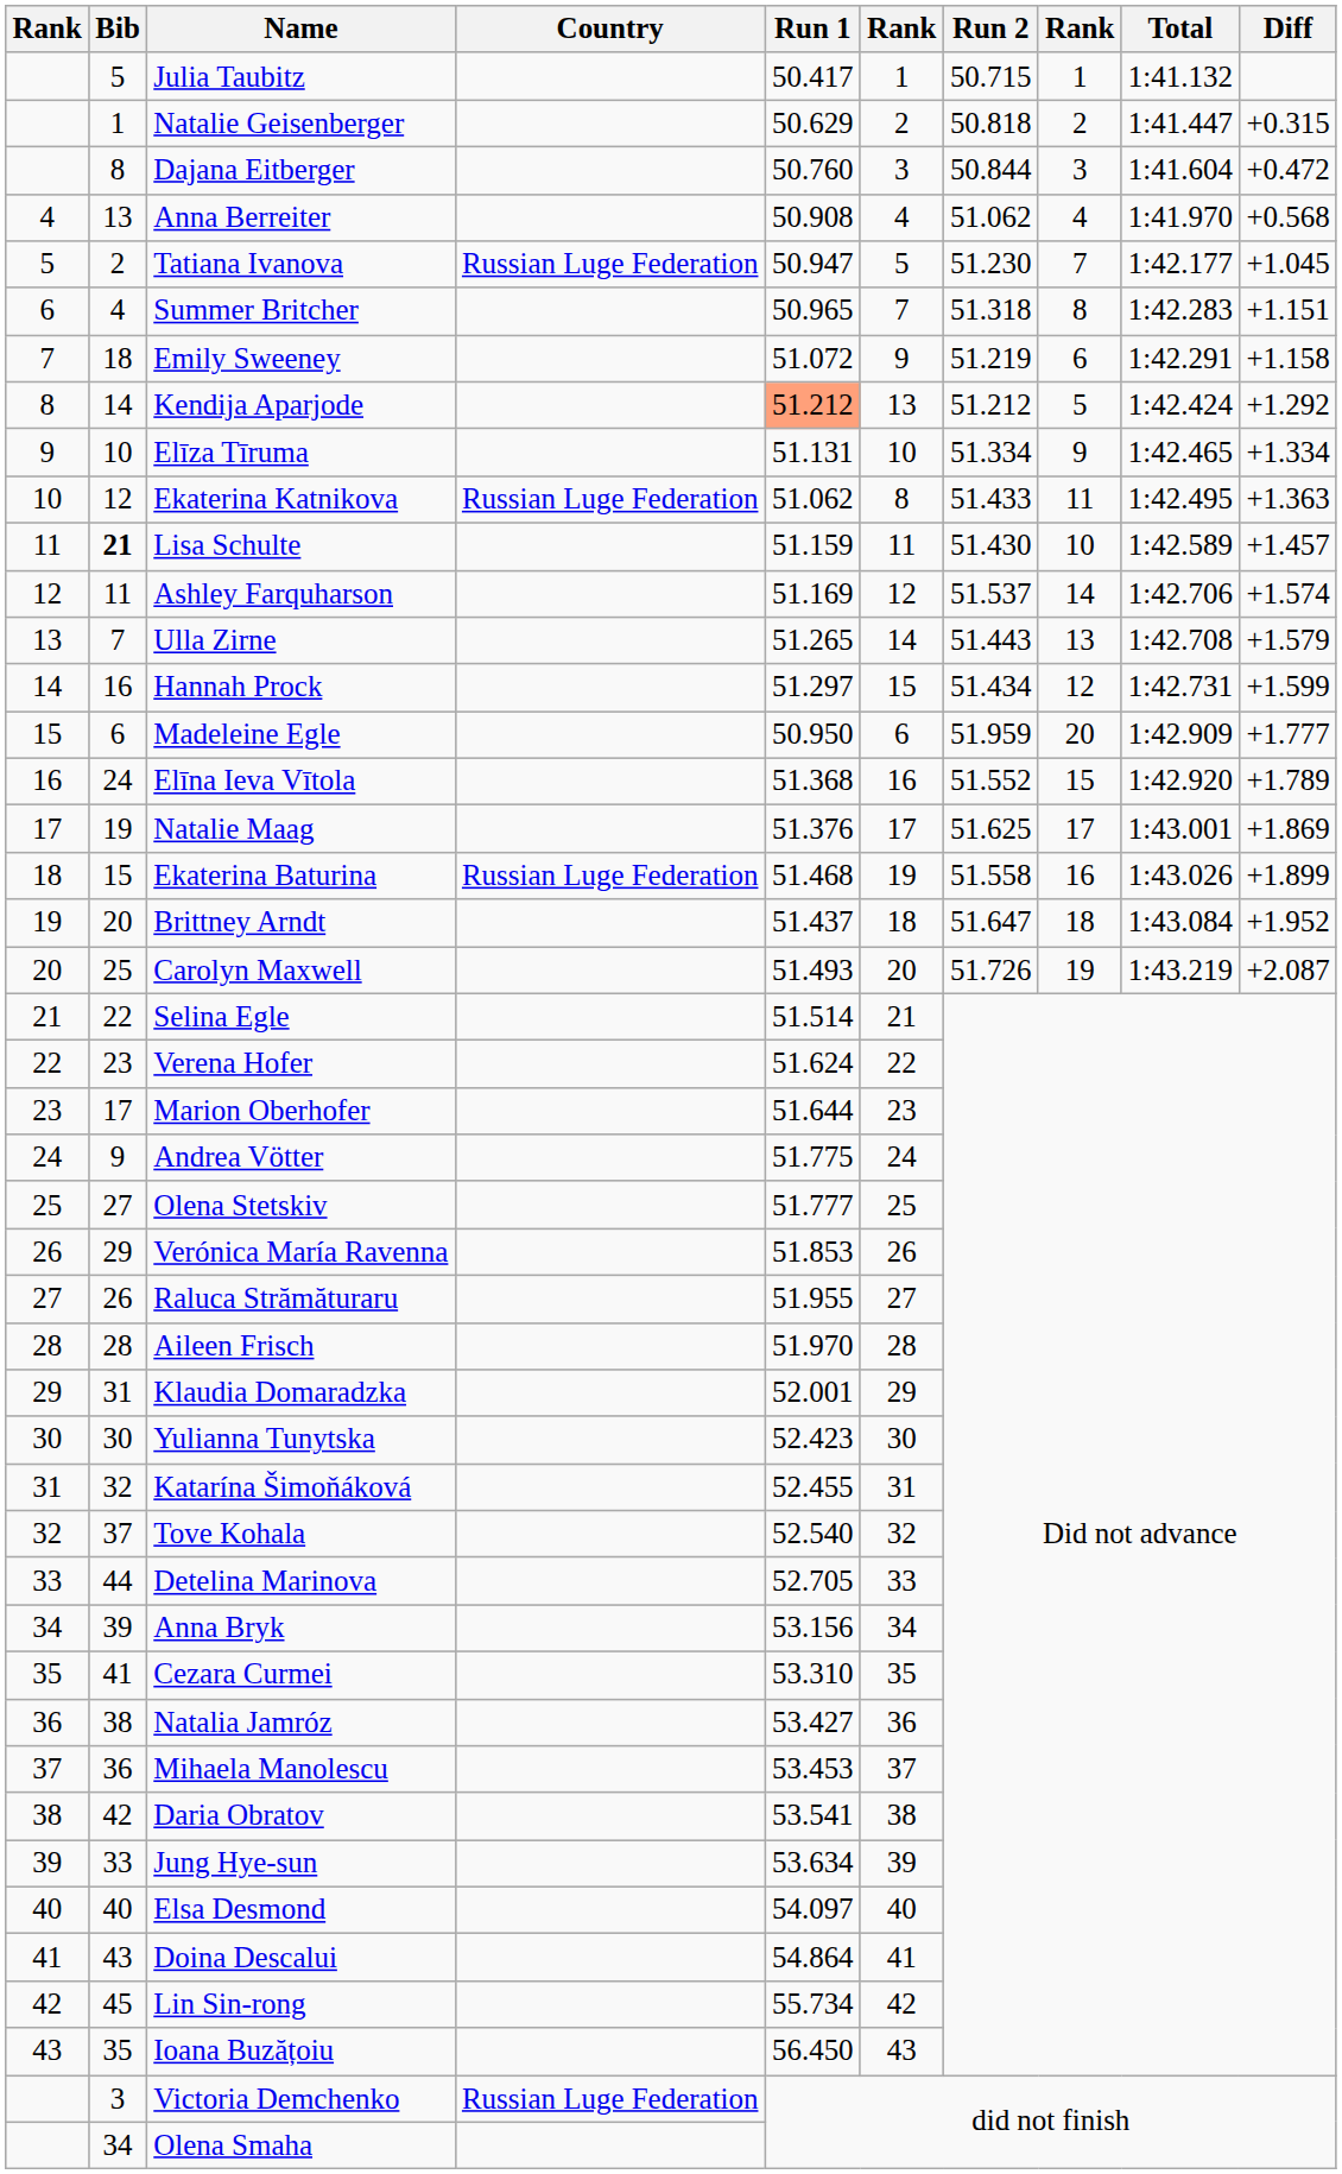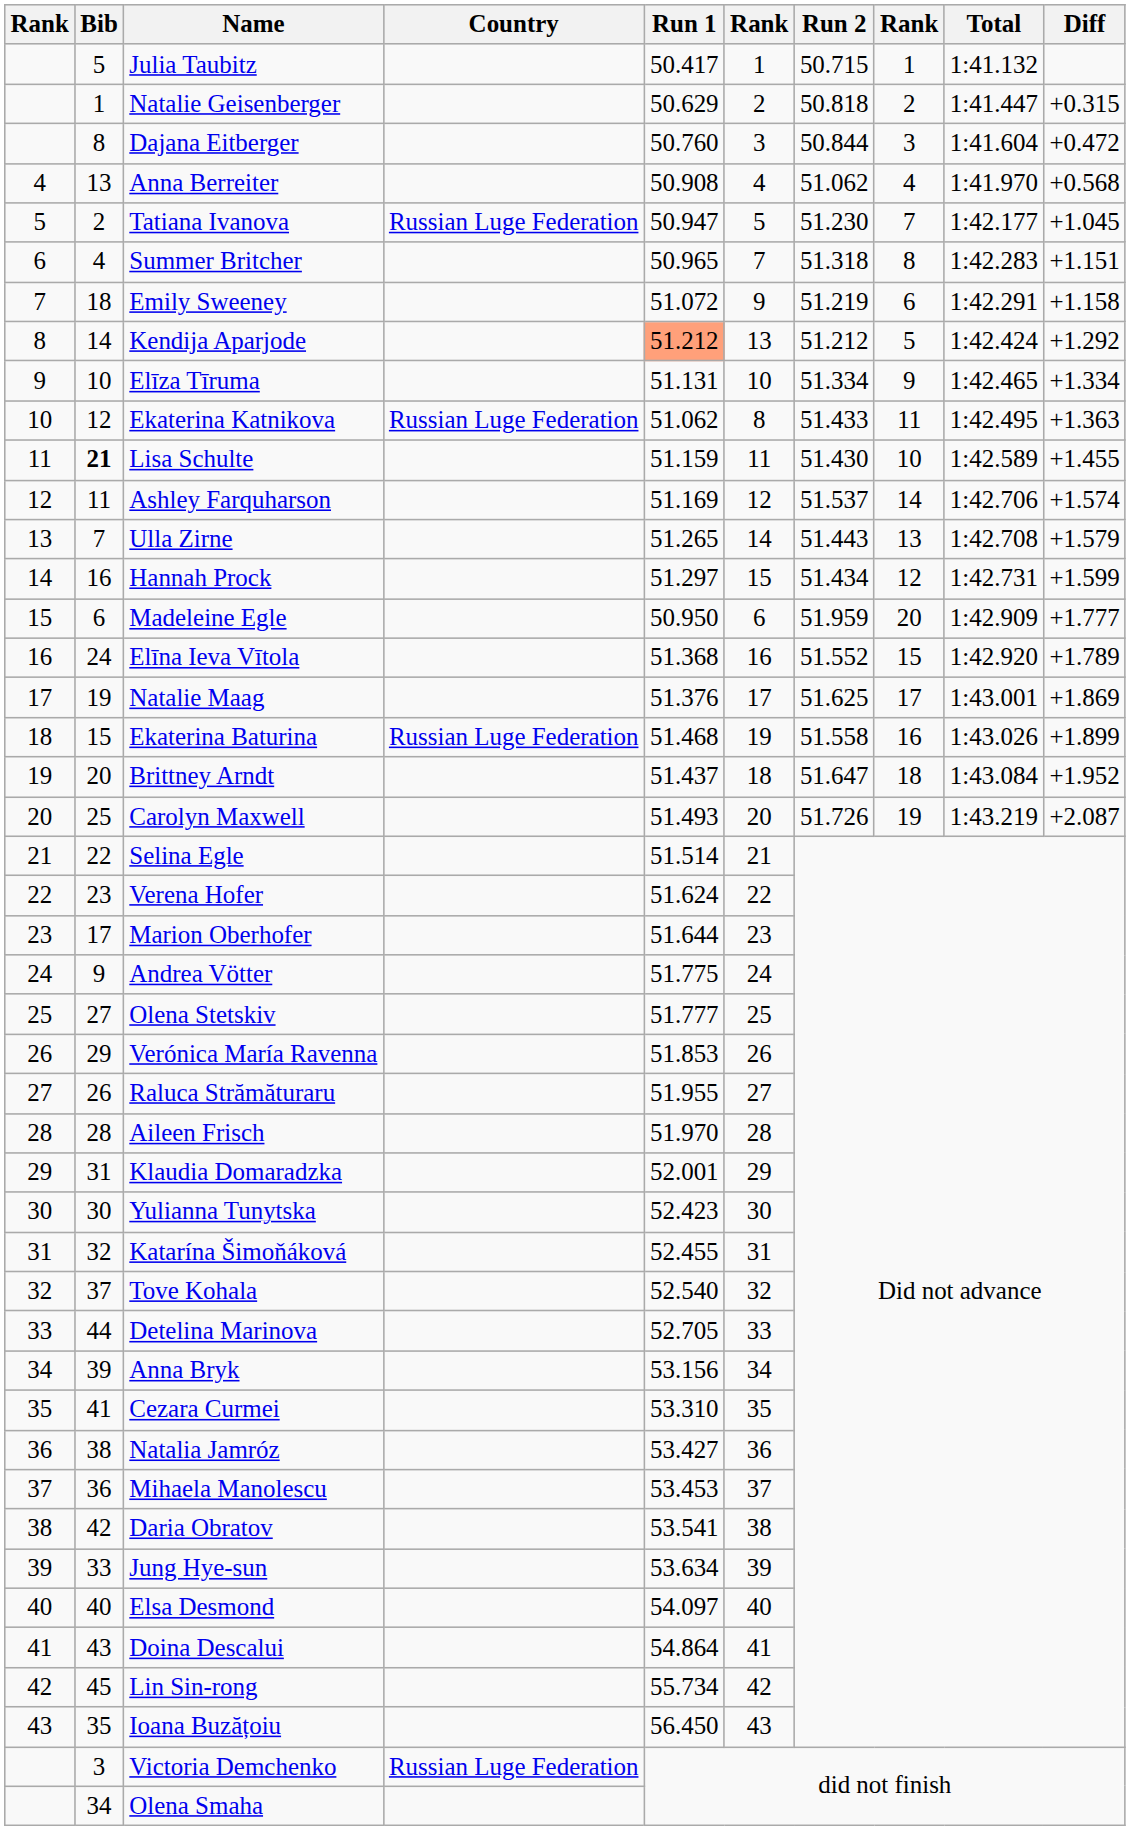Lisa Schulte | Diff: +1.457 -> +1.455
